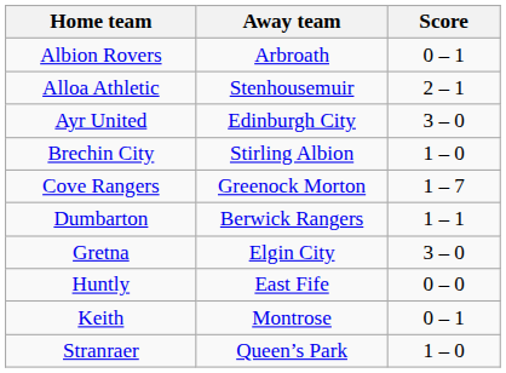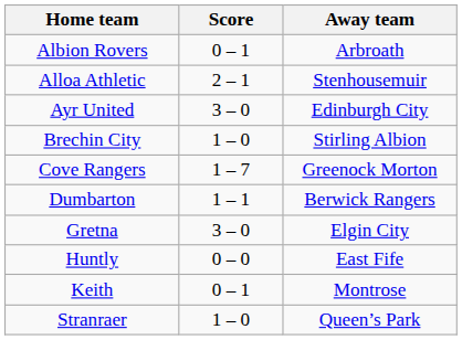columns swapped: Score <-> Away team
